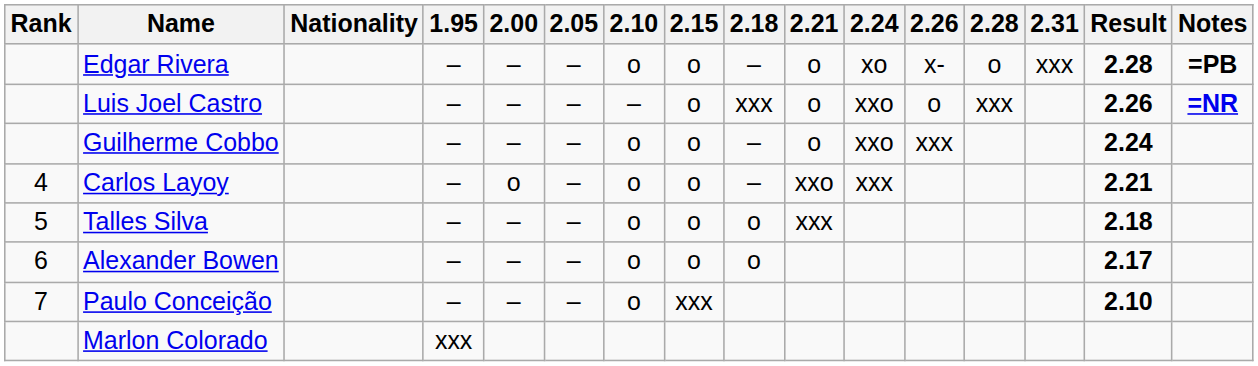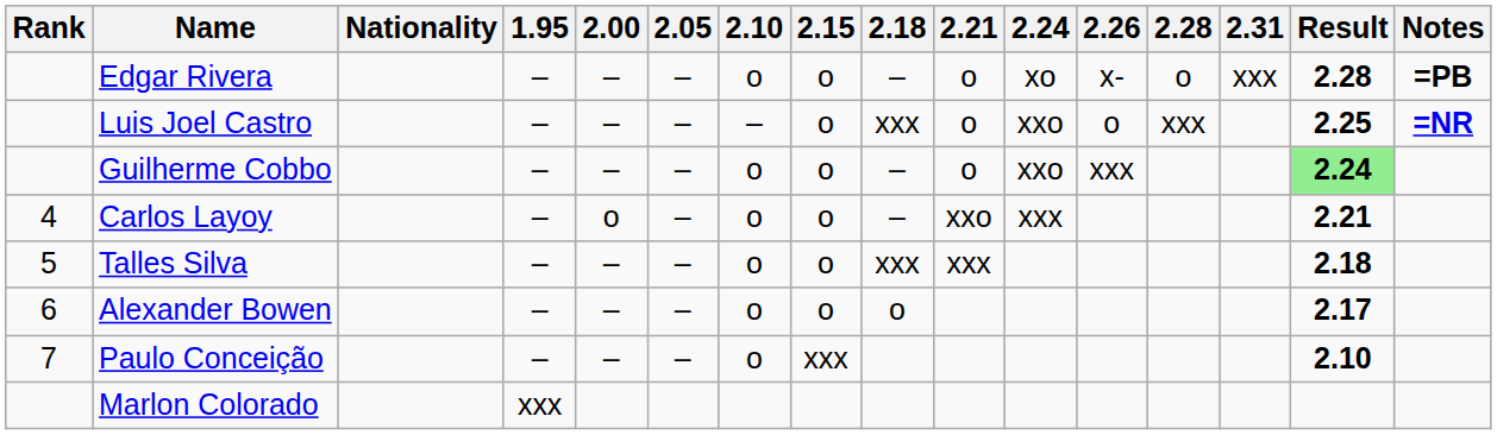Luis Joel Castro | Result: 2.26 -> 2.25
Guilherme Cobbo | Result: no background -> lightgreen background
Talles Silva | 2.18: o -> xxx
